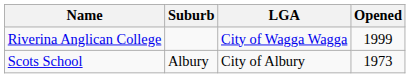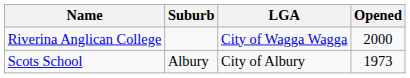Riverina Anglican College | Opened: 1999 -> 2000
